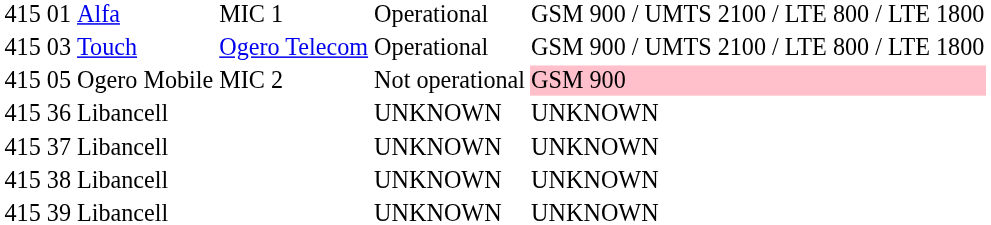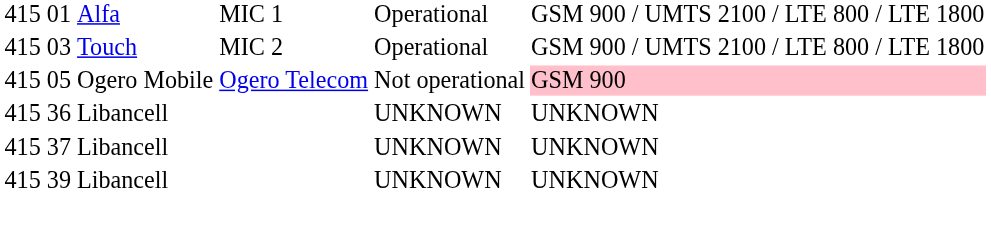03 | column 4: Ogero Telecom -> MIC 2
05 | column 4: MIC 2 -> Ogero Telecom
- row: 415 | 38 | Libancell | UNKNOWN | UNKNOWN
